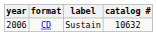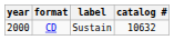CD | year: 2006 -> 2000
